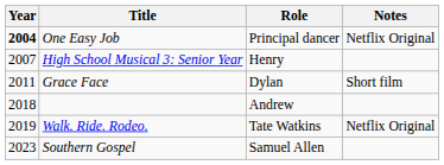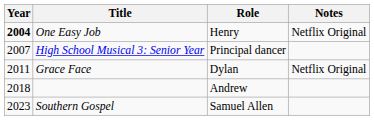One Easy Job | Role: Principal dancer -> Henry
High School Musical 3: Senior Year | Role: Henry -> Principal dancer
Grace Face | Notes: Short film -> Netflix Original
- row: 2019 | Walk. Ride. Rodeo. | Tate Watkins | Netflix Original
